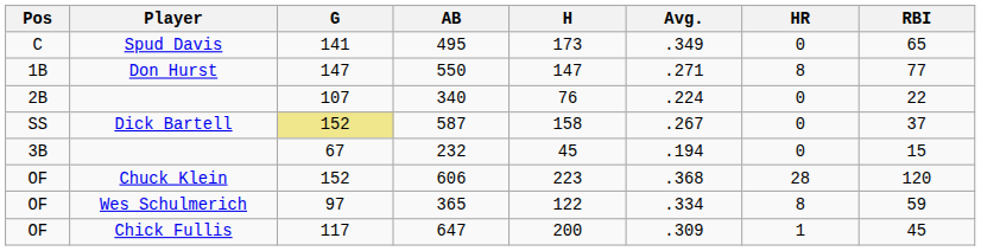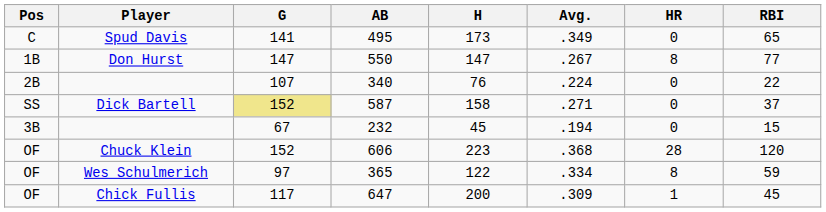550 | Avg.: .271 -> .267
587 | Avg.: .267 -> .271
